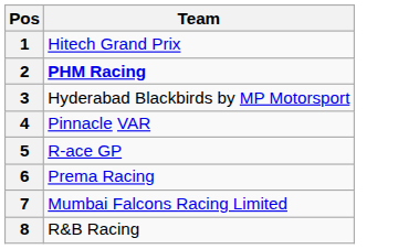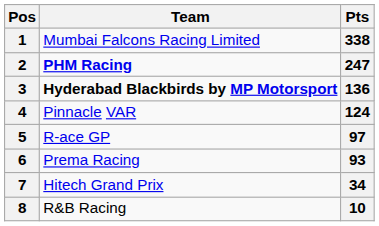+ column: Pts | 338 | 247 | 136 | 124 | 97 | 93 | 34 | 10
1 | Team: Hitech Grand Prix -> Mumbai Falcons Racing Limited
3 | Team: normal -> bold
7 | Team: Mumbai Falcons Racing Limited -> Hitech Grand Prix
